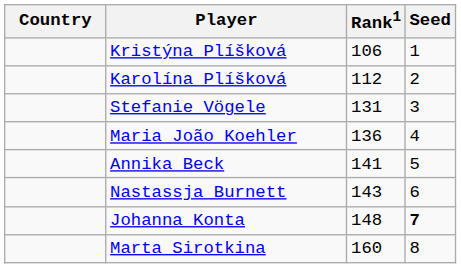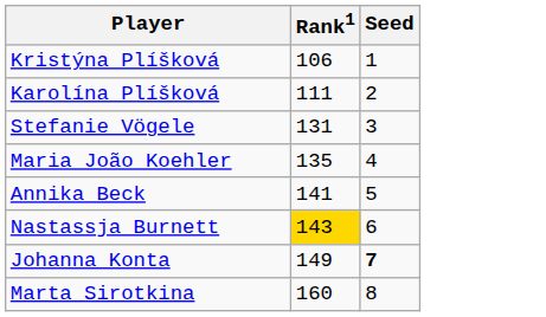- column: Country
Karolína Plíšková | Rank1: 112 -> 111
Maria João Koehler | Rank1: 136 -> 135
Nastassja Burnett | Rank1: no background -> gold background
Johanna Konta | Rank1: 148 -> 149
